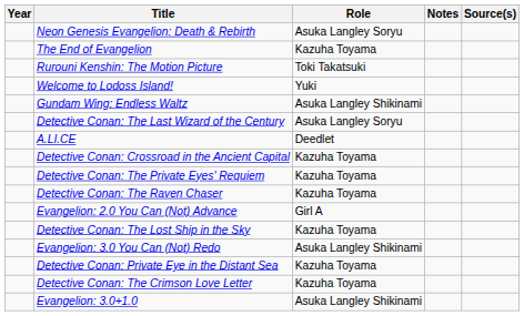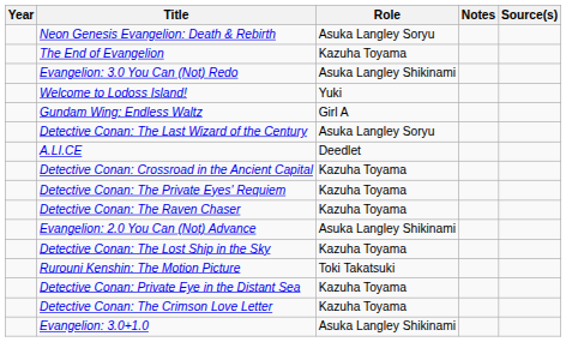rows swapped: Rurouni Kenshin: The Motion Picture <-> Evangelion: 3.0 You Can (Not) Redo
Gundam Wing: Endless Waltz | Role: Asuka Langley Shikinami -> Girl A
Evangelion: 2.0 You Can (Not) Advance | Role: Girl A -> Asuka Langley Shikinami
